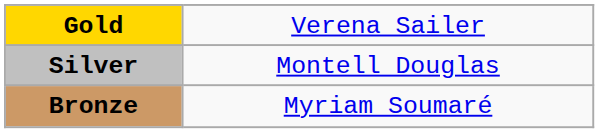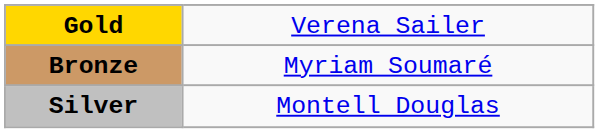rows swapped: Silver <-> Bronze
